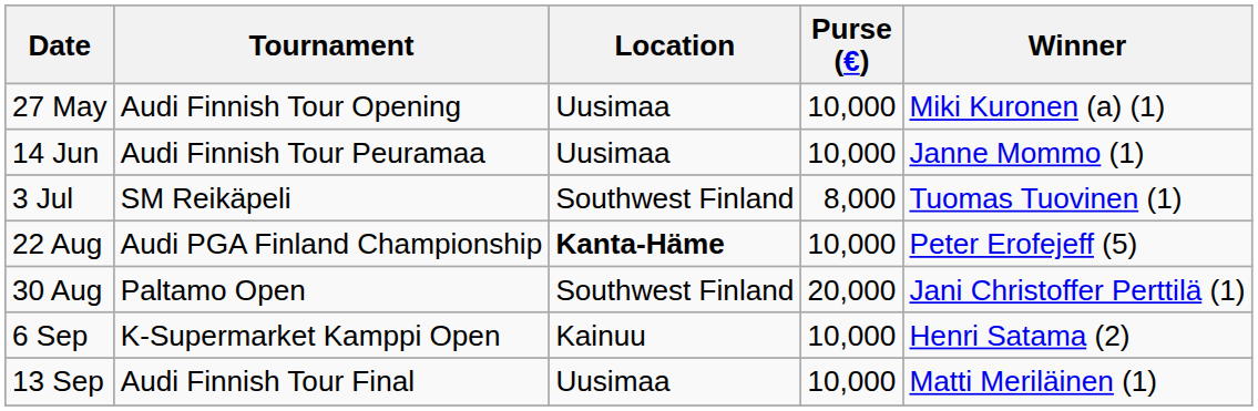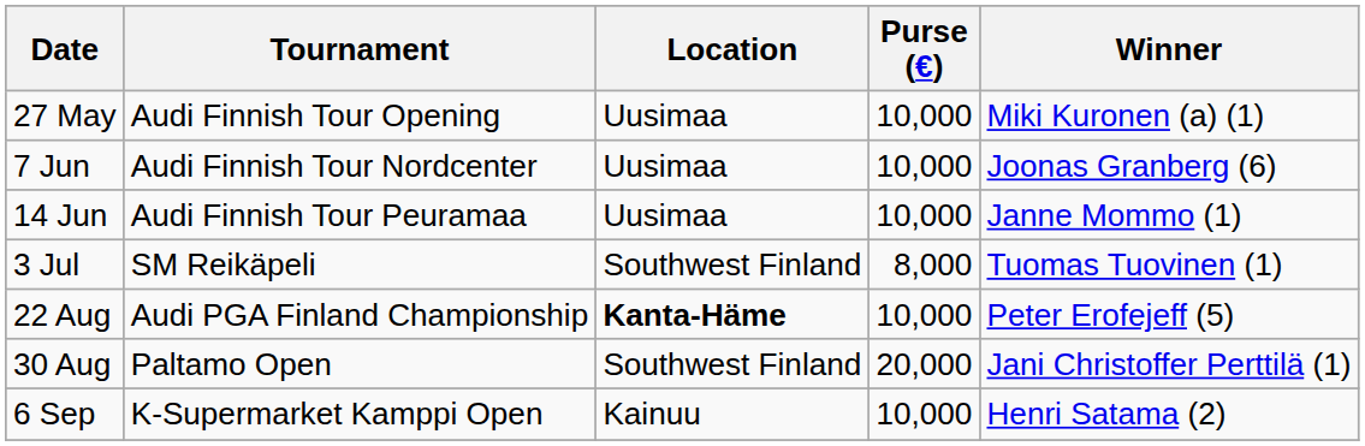+ row: 7 Jun | Audi Finnish Tour Nordcenter | Uusimaa | 10,000 | Joonas Granberg (6)
- row: 13 Sep | Audi Finnish Tour Final | Uusimaa | 10,000 | Matti Meriläinen (1)
